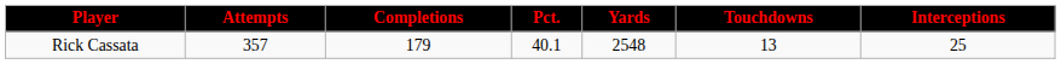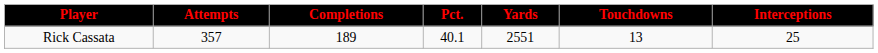Rick Cassata | Completions: 179 -> 189
Rick Cassata | Yards: 2548 -> 2551
